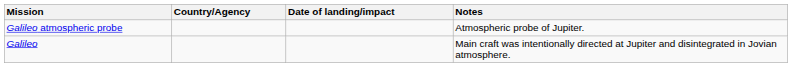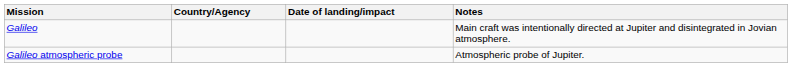rows swapped: Galileo atmospheric probe <-> Galileo
